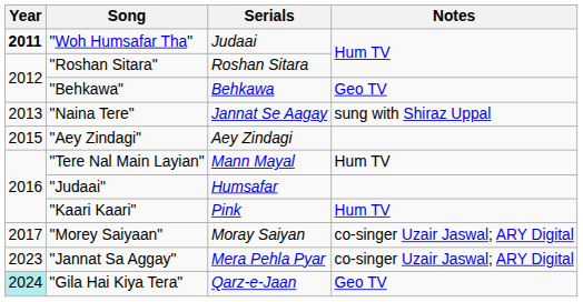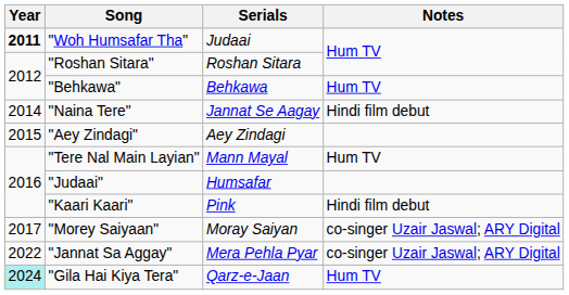"Behkawa" | Notes: Geo TV -> Hum TV
"Naina Tere" | Year: 2013 -> 2014
"Naina Tere" | Notes: sung with Shiraz Uppal -> Hindi film debut
"Kaari Kaari" | Notes: Hum TV -> Hindi film debut
"Jannat Sa Aggay" | Year: 2023 -> 2022
"Gila Hai Kiya Tera" | Notes: Geo TV -> Hum TV
